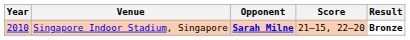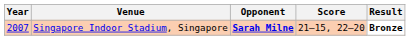Singapore Indoor Stadium, Singapore | Year: 2010 -> 2007
